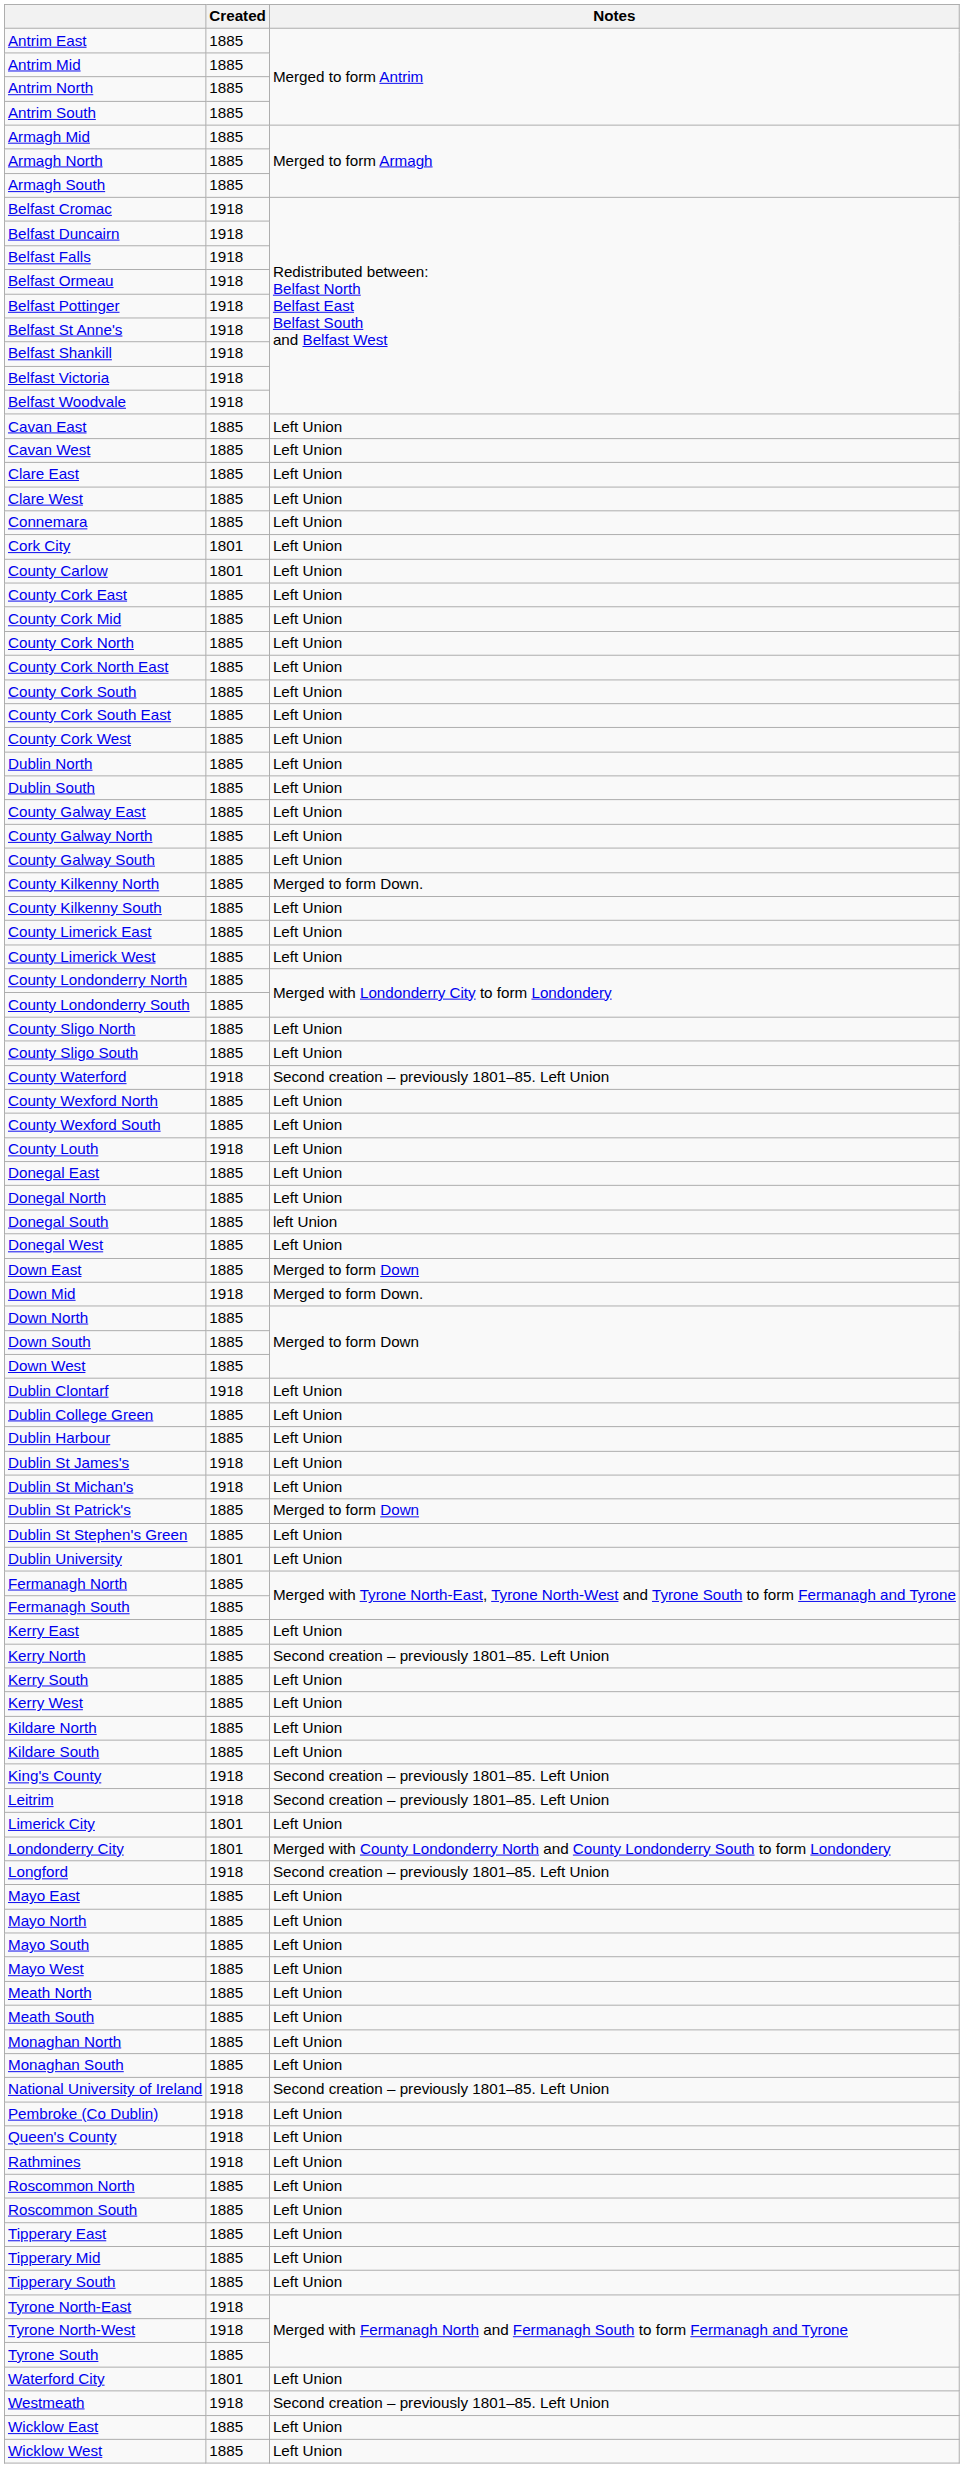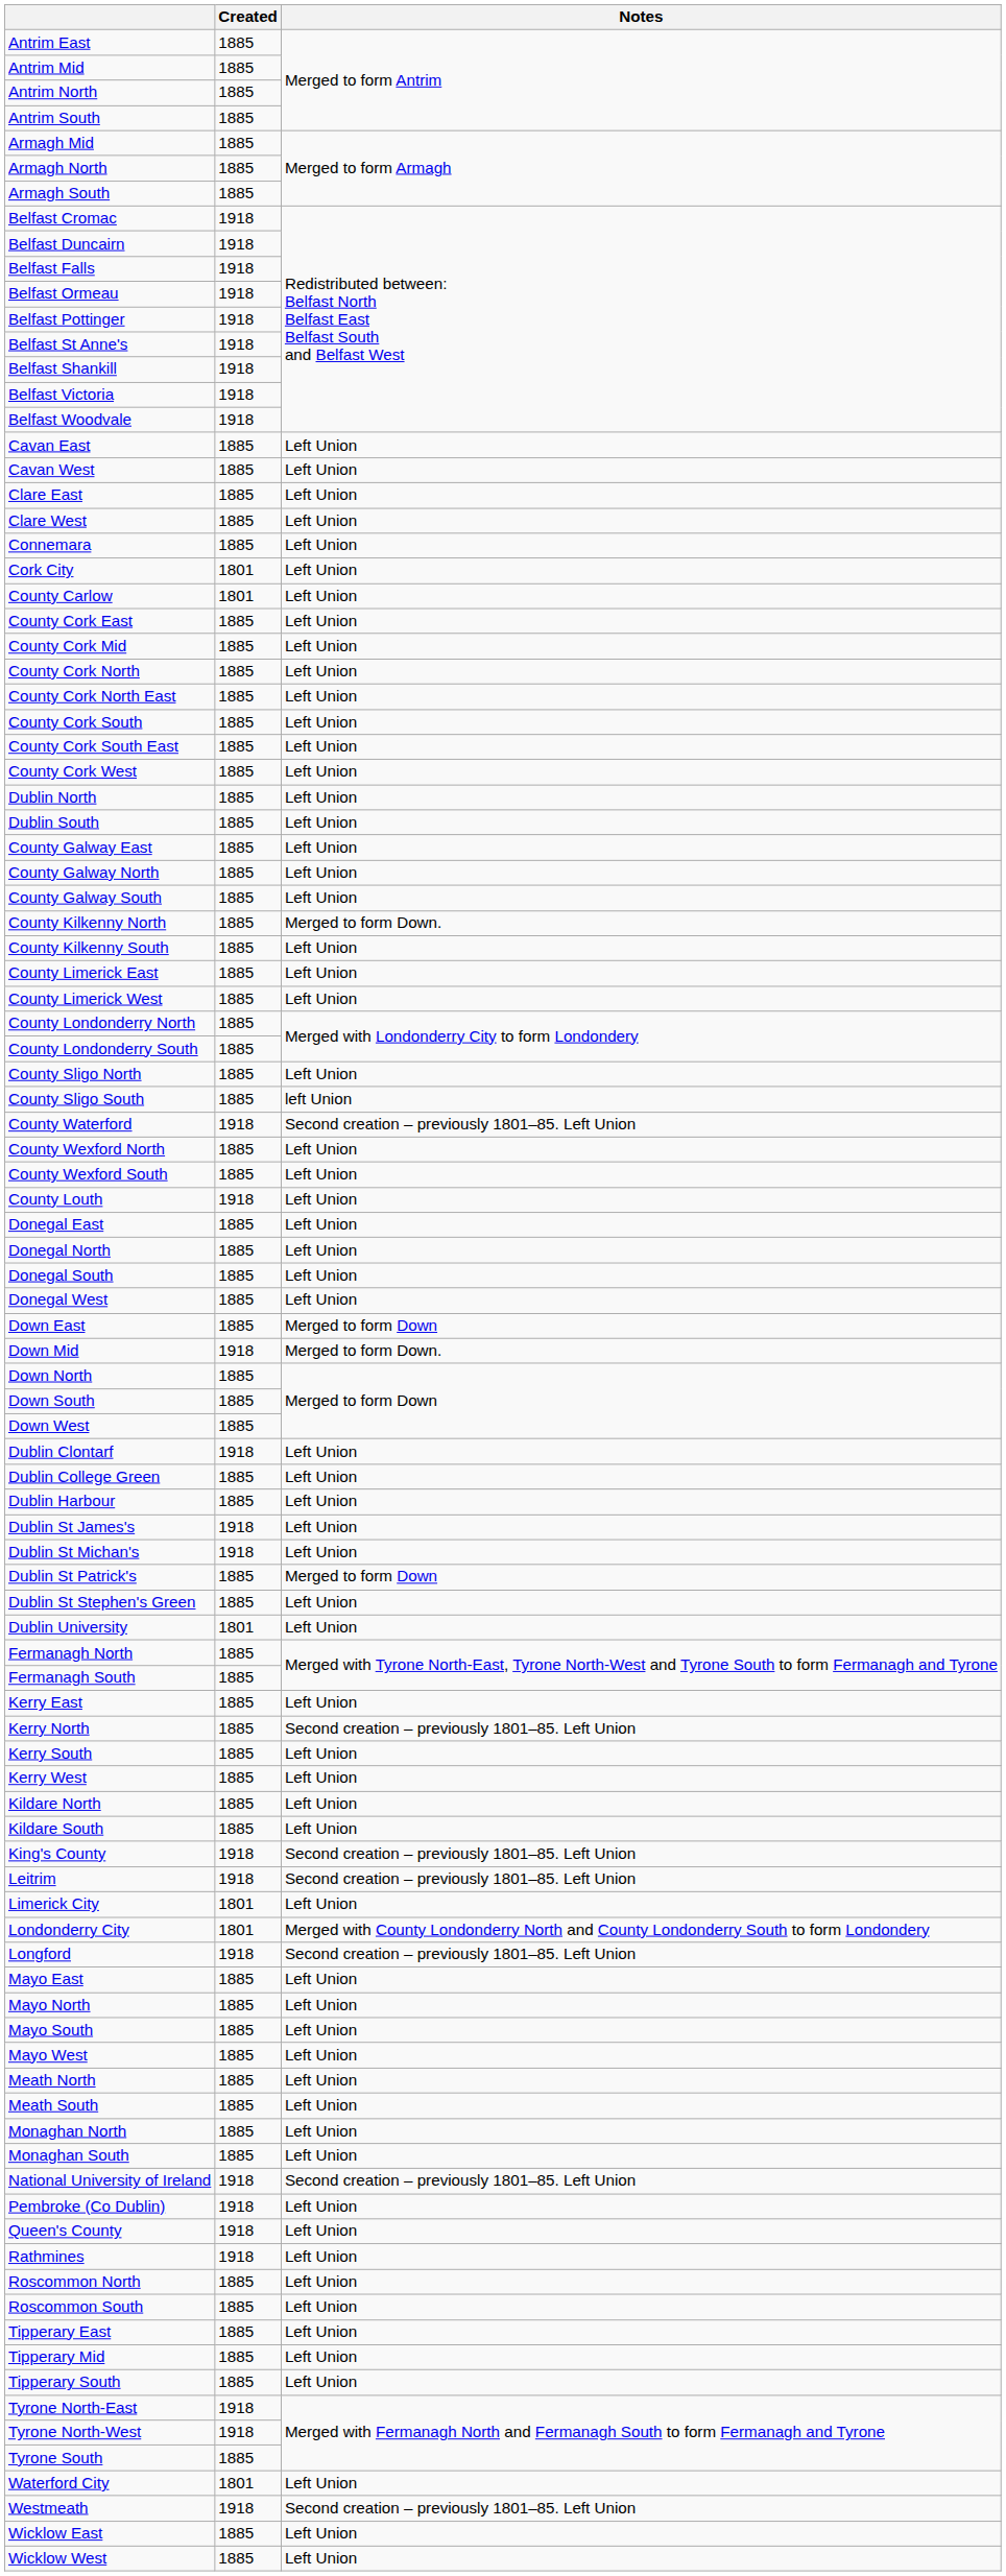County Sligo South | Notes: Left Union -> left Union
Donegal South | Notes: left Union -> Left Union
